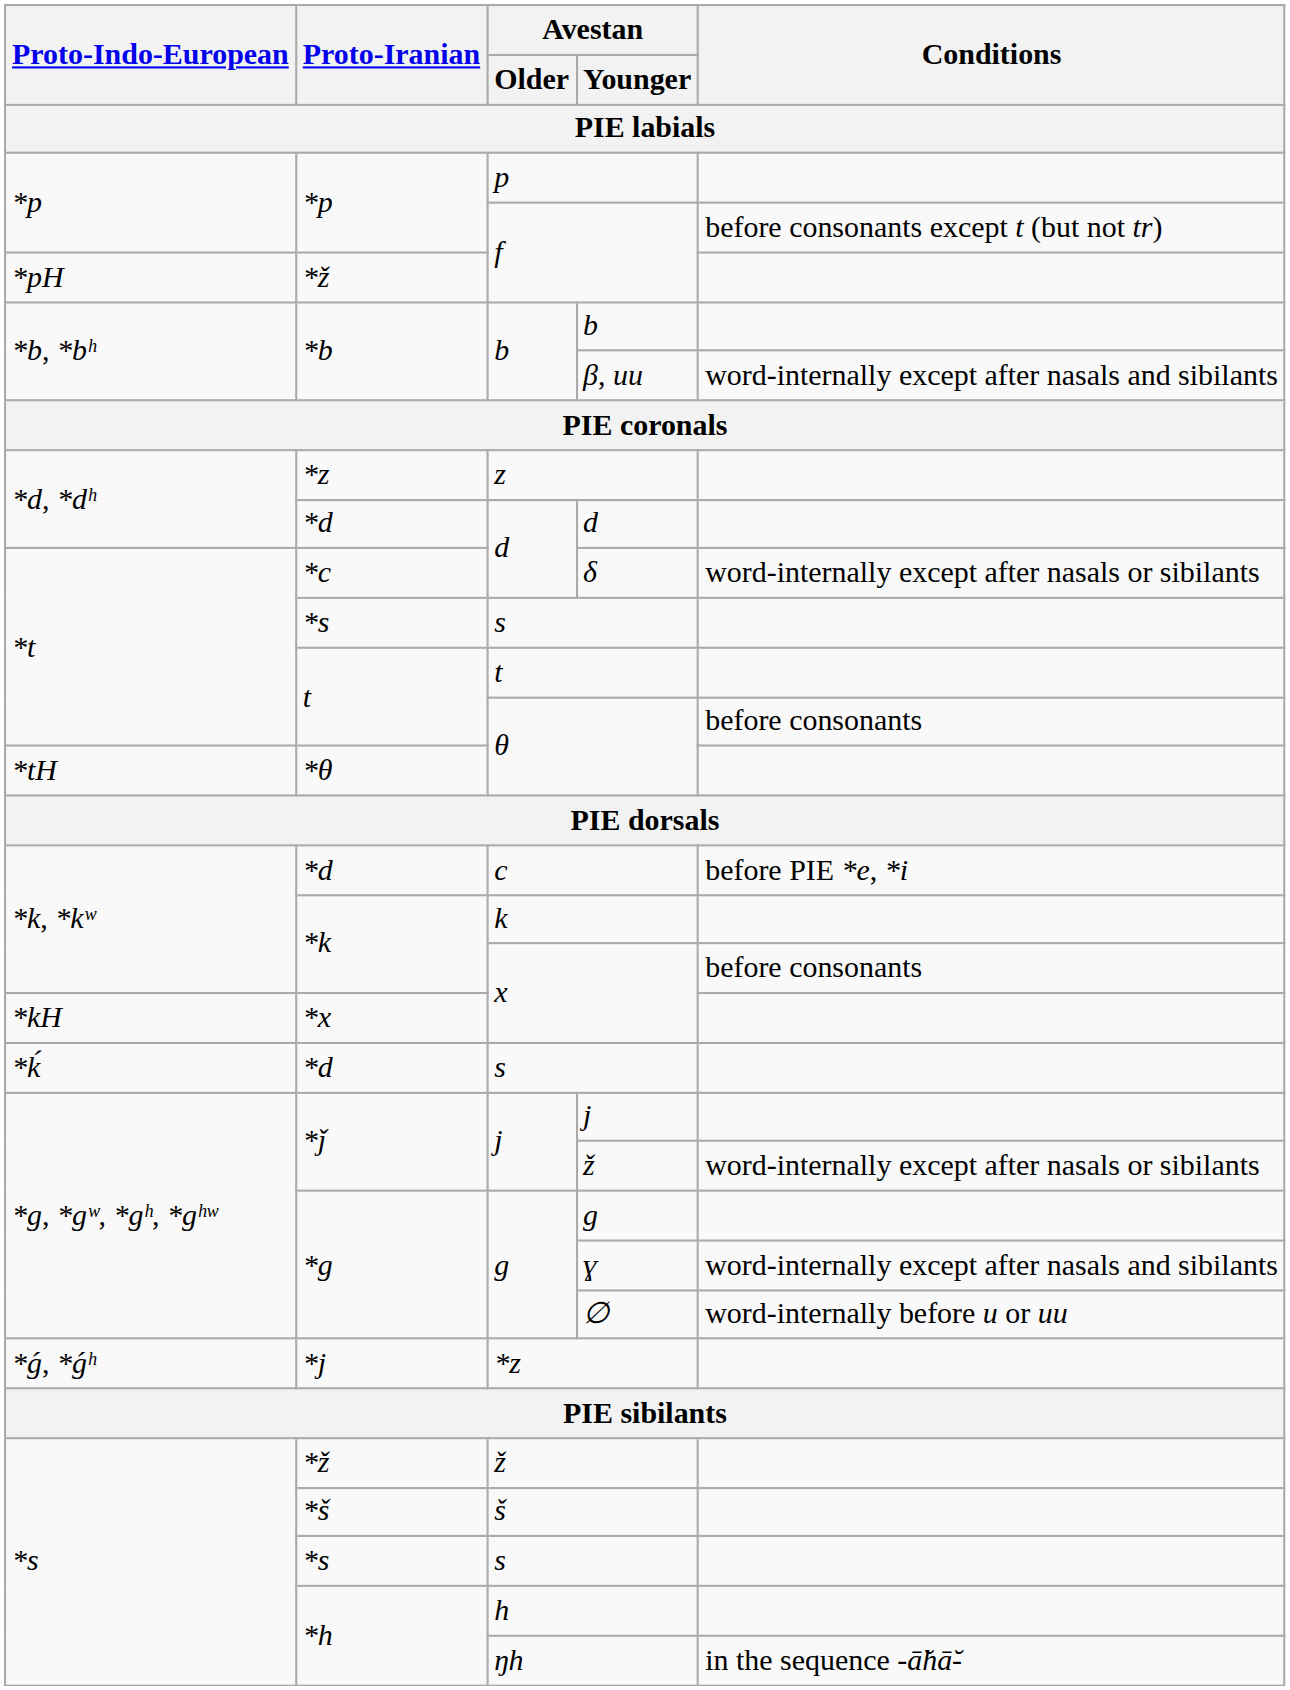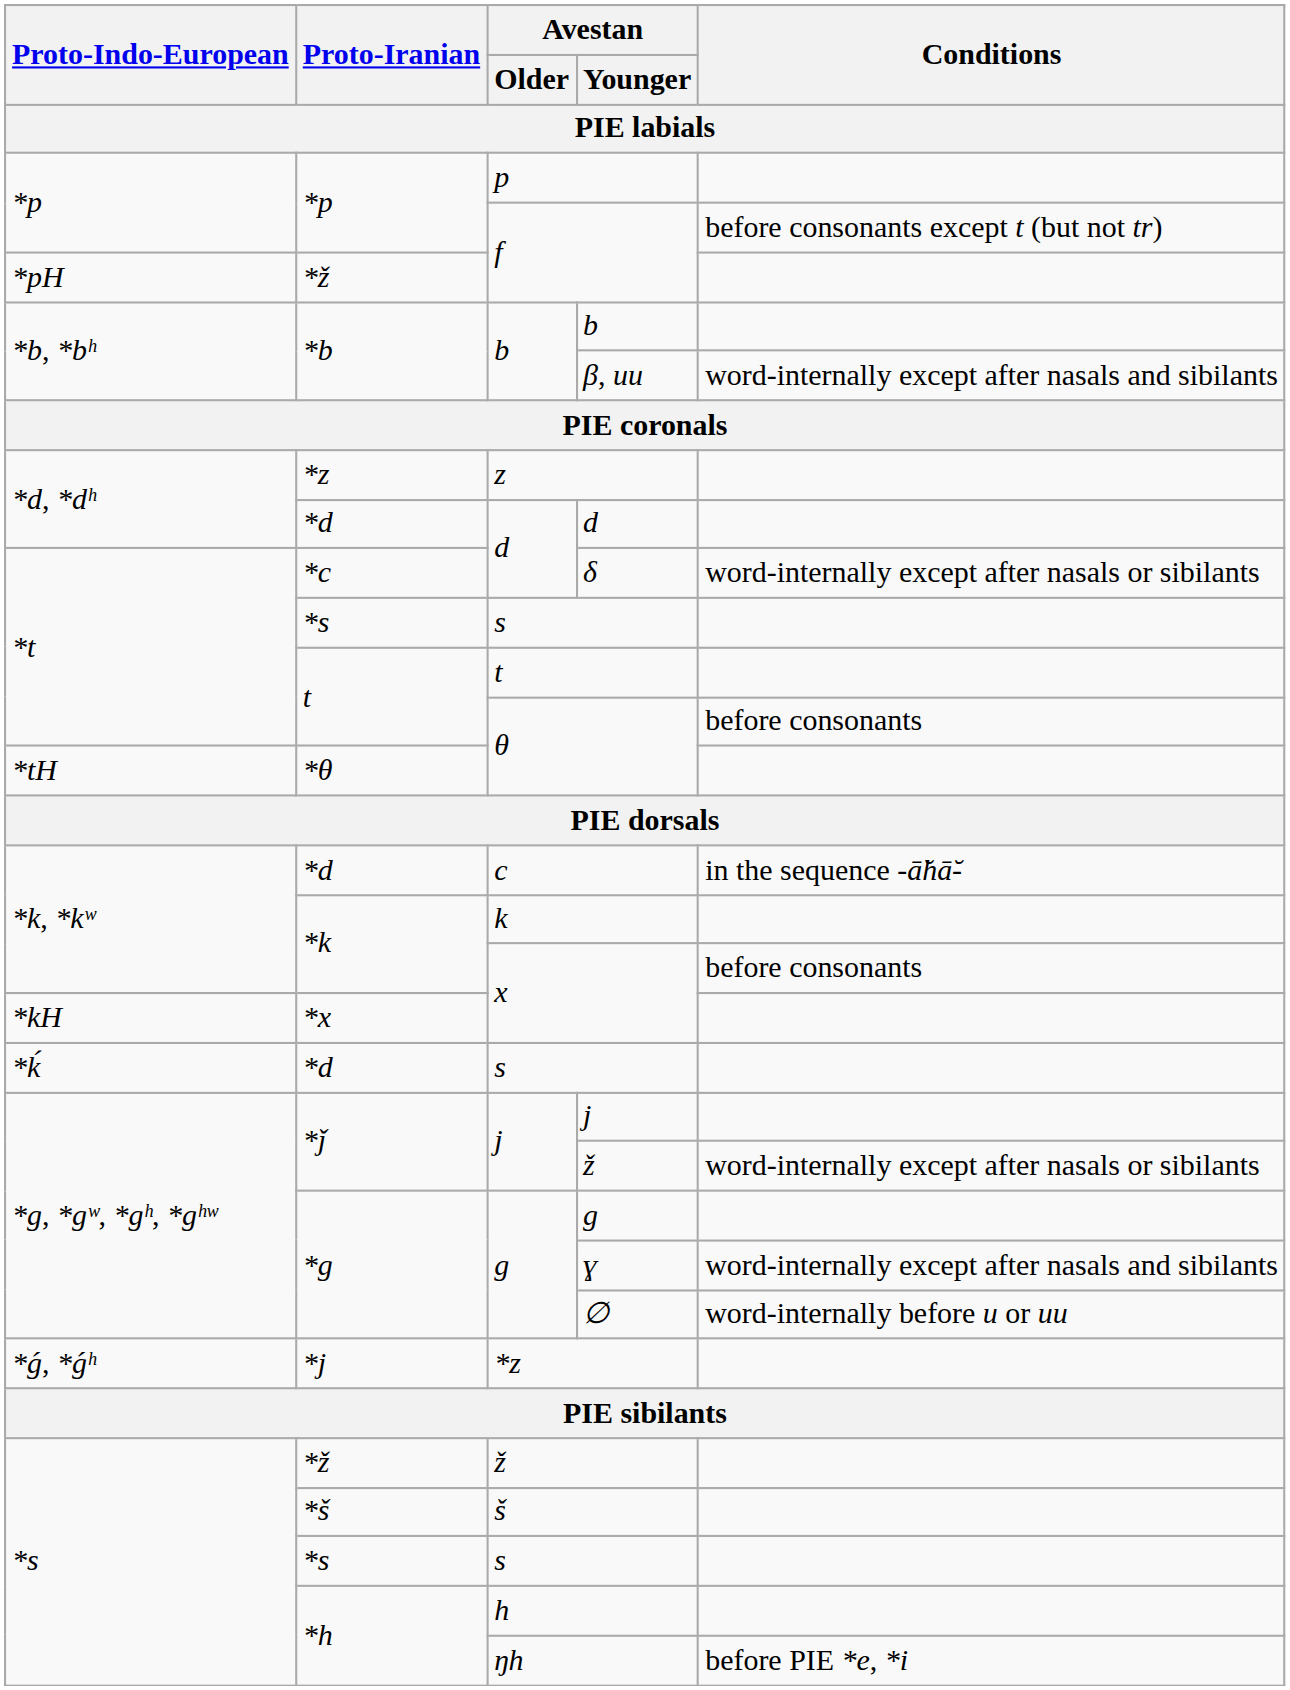c | Conditions: before PIE *e, *i -> in the sequence -ā̆hā̆-
ŋh | Conditions: in the sequence -ā̆hā̆- -> before PIE *e, *i
